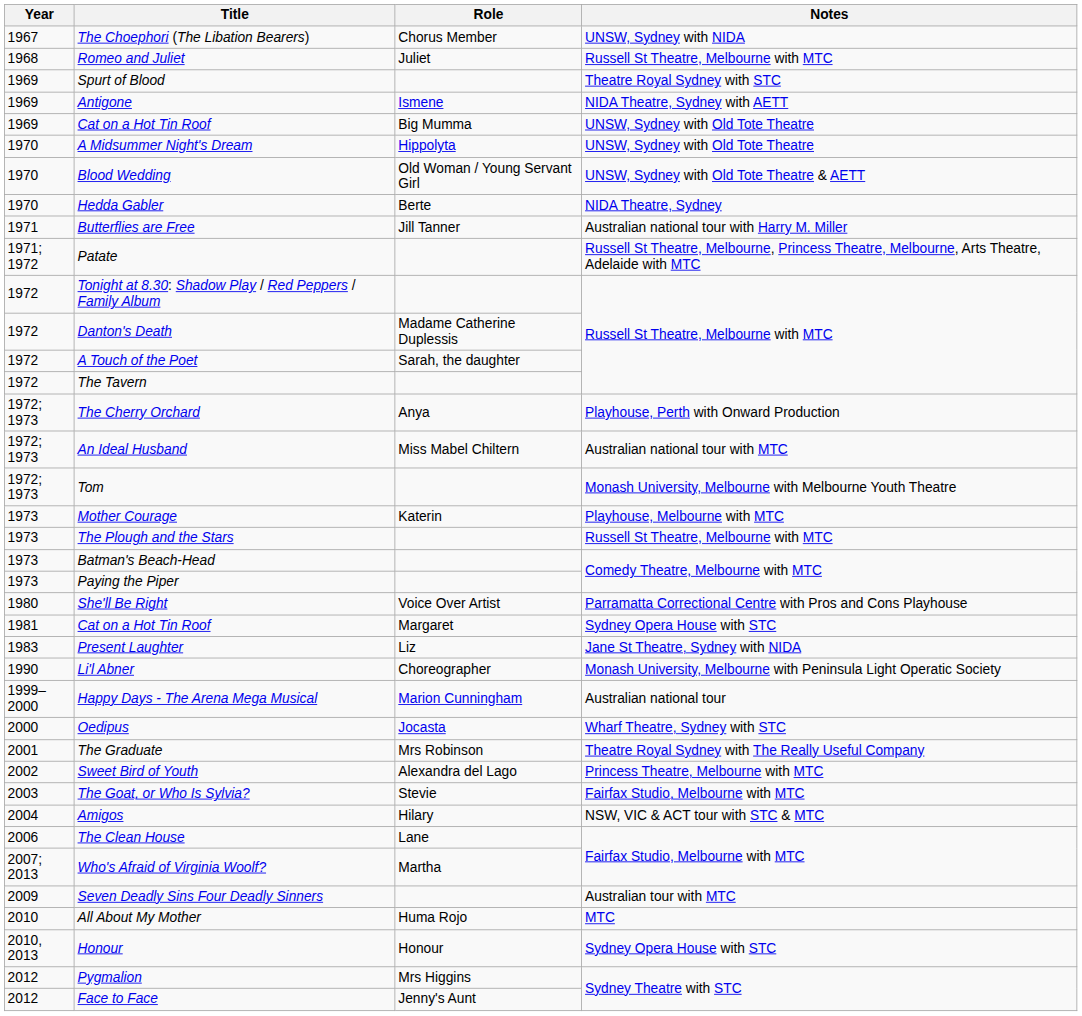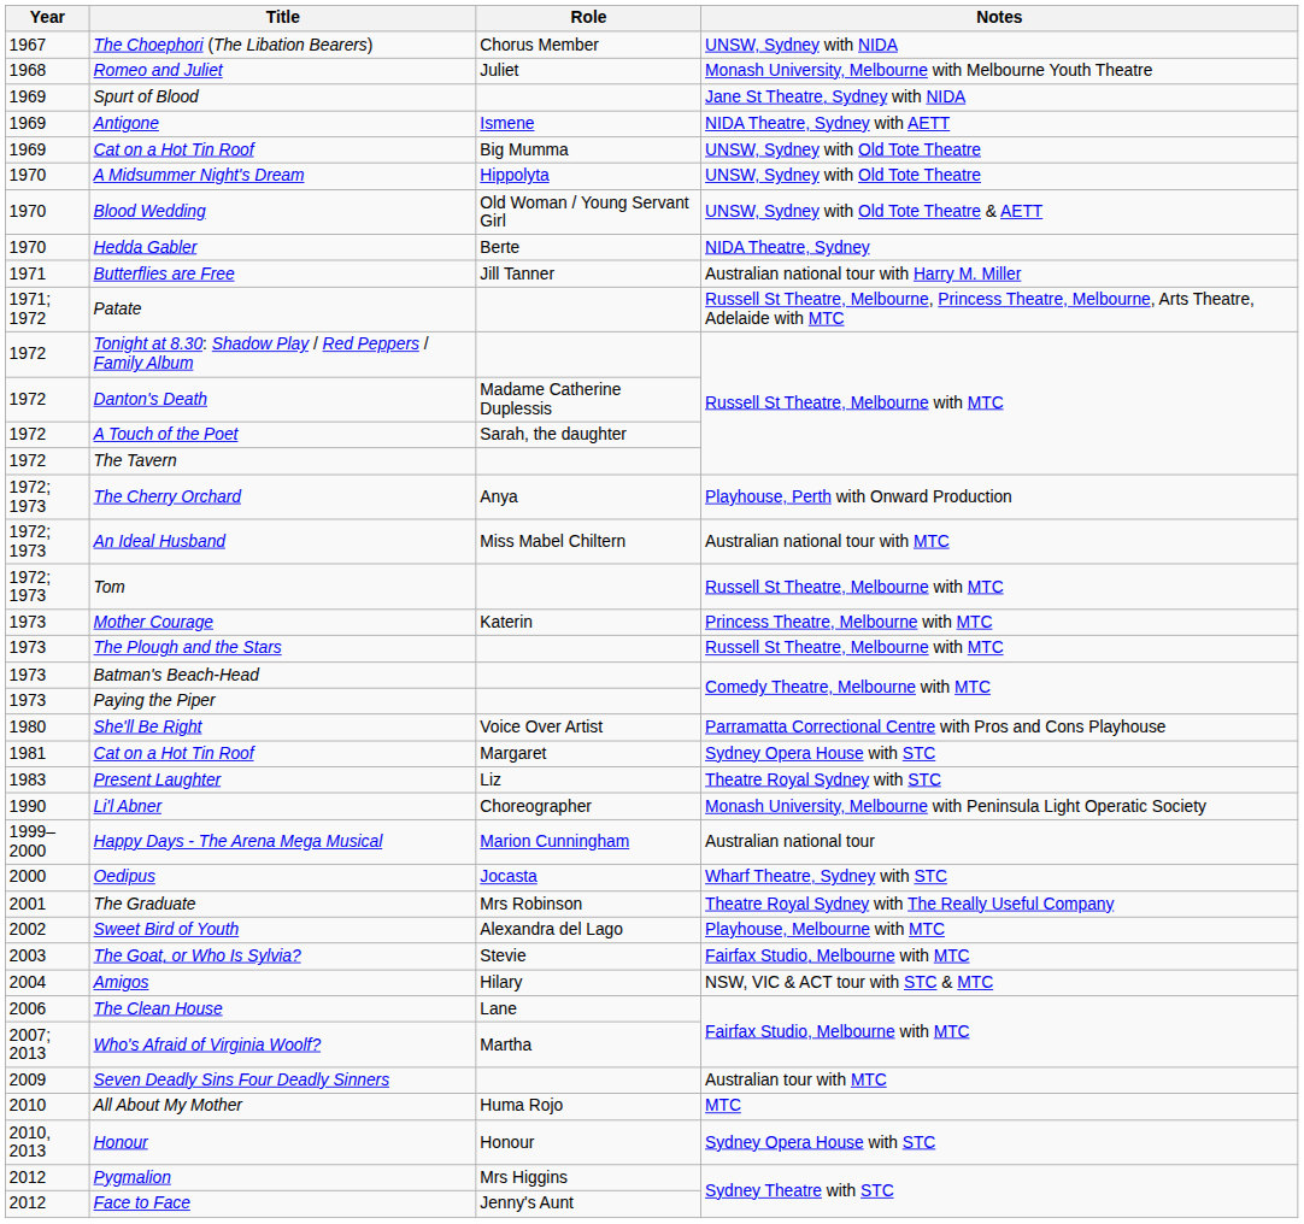Romeo and Juliet | Notes: Russell St Theatre, Melbourne with MTC -> Monash University, Melbourne with Melbourne Youth Theatre
Spurt of Blood | Notes: Theatre Royal Sydney with STC -> Jane St Theatre, Sydney with NIDA
Tom | Notes: Monash University, Melbourne with Melbourne Youth Theatre -> Russell St Theatre, Melbourne with MTC
Mother Courage | Notes: Playhouse, Melbourne with MTC -> Princess Theatre, Melbourne with MTC
Present Laughter | Notes: Jane St Theatre, Sydney with NIDA -> Theatre Royal Sydney with STC
Sweet Bird of Youth | Notes: Princess Theatre, Melbourne with MTC -> Playhouse, Melbourne with MTC
